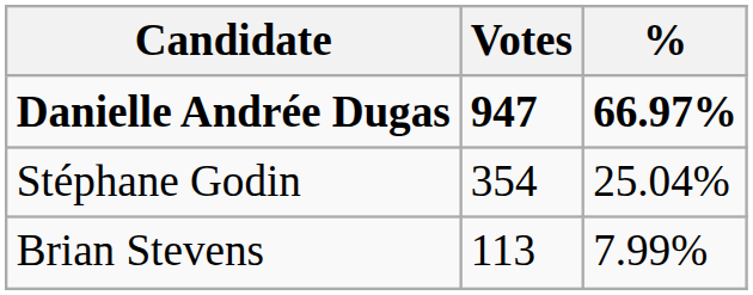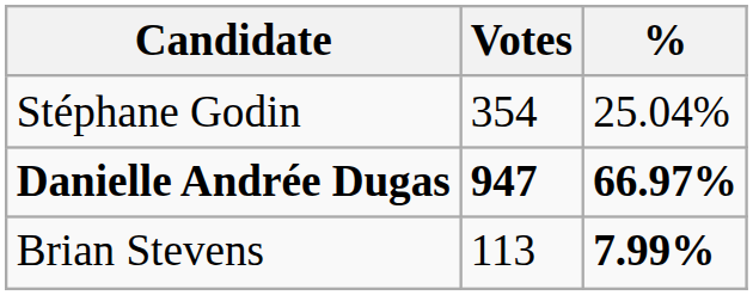rows swapped: Danielle Andrée Dugas <-> Stéphane Godin
Brian Stevens | %: normal -> bold
